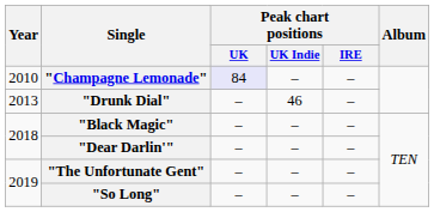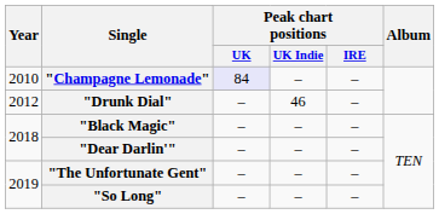"Drunk Dial" | Year: 2013 -> 2012
